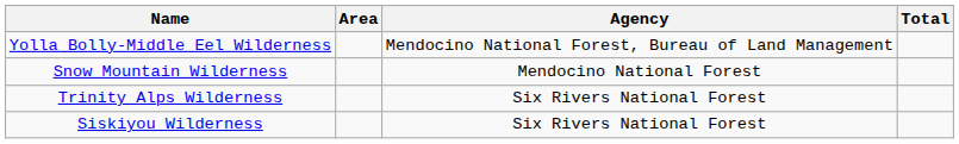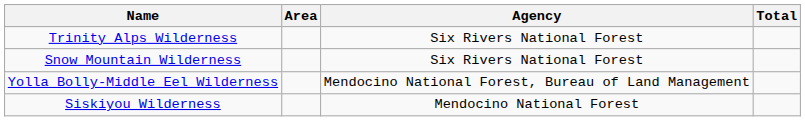rows swapped: Trinity Alps Wilderness <-> Yolla Bolly-Middle Eel Wilderness
Snow Mountain Wilderness | Agency: Mendocino National Forest -> Six Rivers National Forest
Siskiyou Wilderness | Agency: Six Rivers National Forest -> Mendocino National Forest
